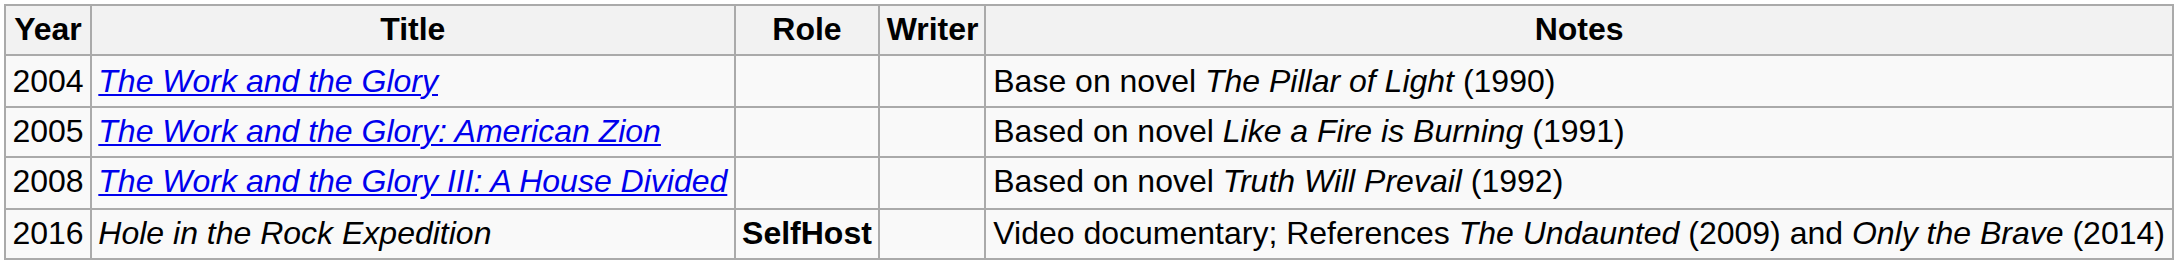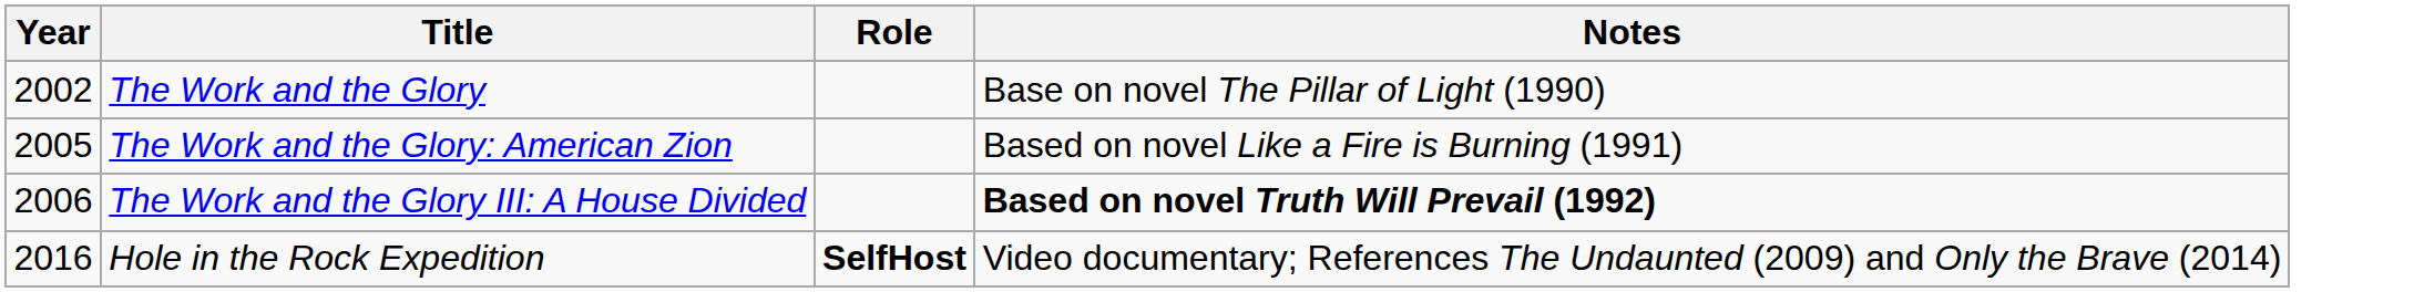- column: Writer
The Work and the Glory | Year: 2004 -> 2002
The Work and the Glory III: A House Divided | Year: 2008 -> 2006
The Work and the Glory III: A House Divided | Notes: normal -> bold
